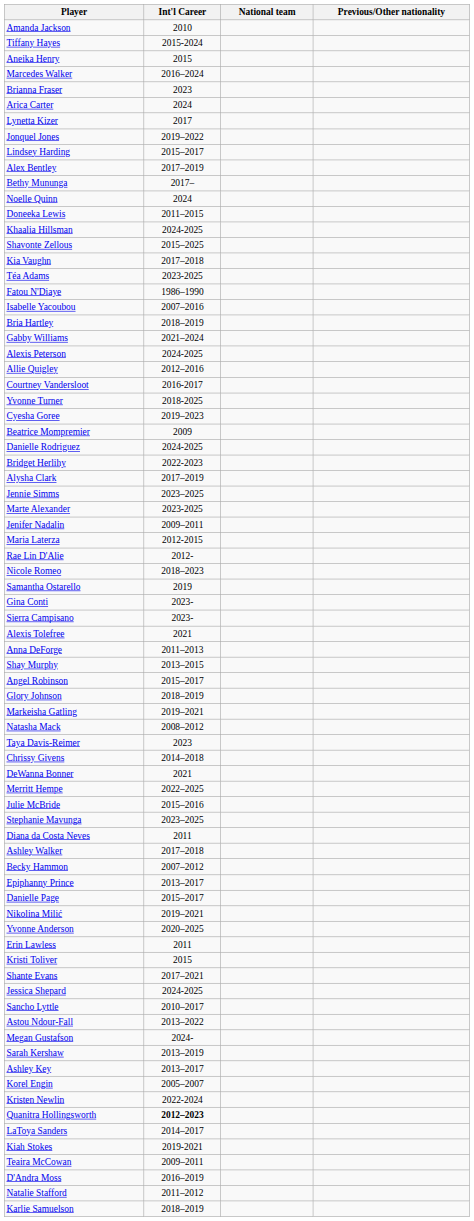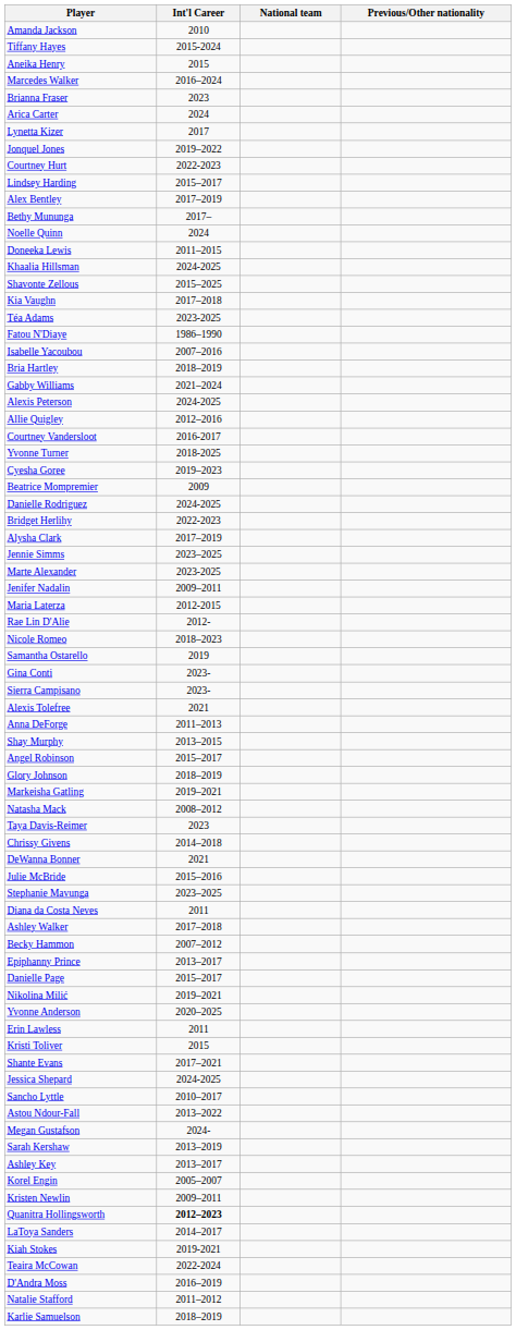+ row: Courtney Hurt | 2022-2023
- row: Merritt Hempe | 2022–2025
Kristen Newlin | Int'l Career: 2022-2024 -> 2009–2011
Teaira McCowan | Int'l Career: 2009–2011 -> 2022-2024
